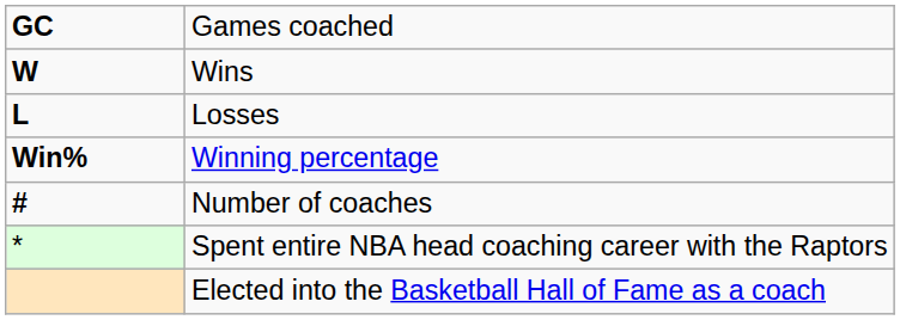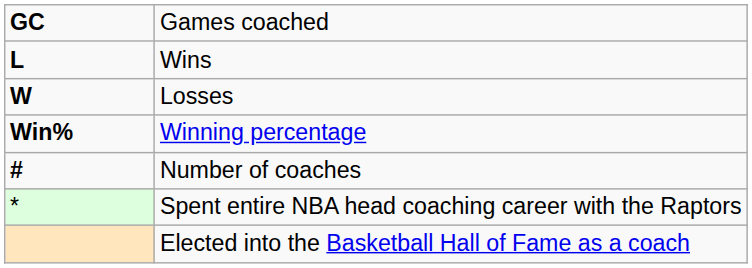Wins | column 1: W -> L
Losses | column 1: L -> W
